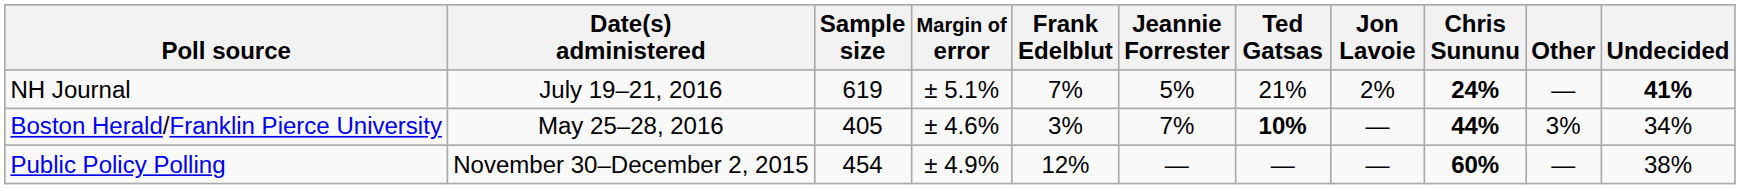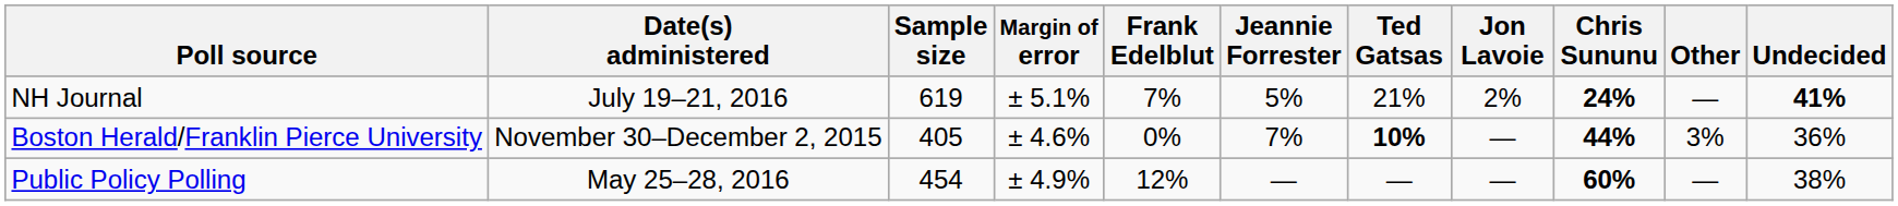Boston Herald/Franklin Pierce University | Date(s) administered: May 25–28, 2016 -> November 30–December 2, 2015
Boston Herald/Franklin Pierce University | Frank Edelblut: 3% -> 0%
Boston Herald/Franklin Pierce University | Undecided: 34% -> 36%
Public Policy Polling | Date(s) administered: November 30–December 2, 2015 -> May 25–28, 2016
